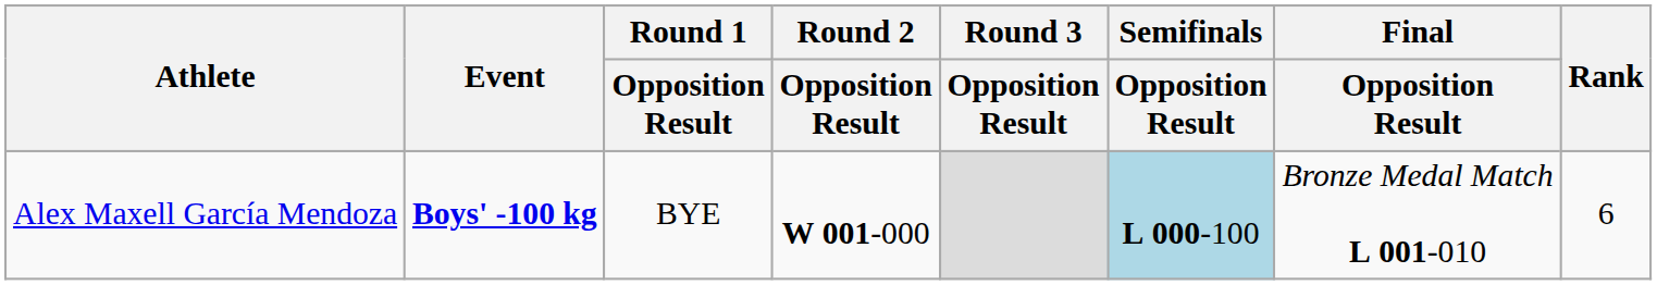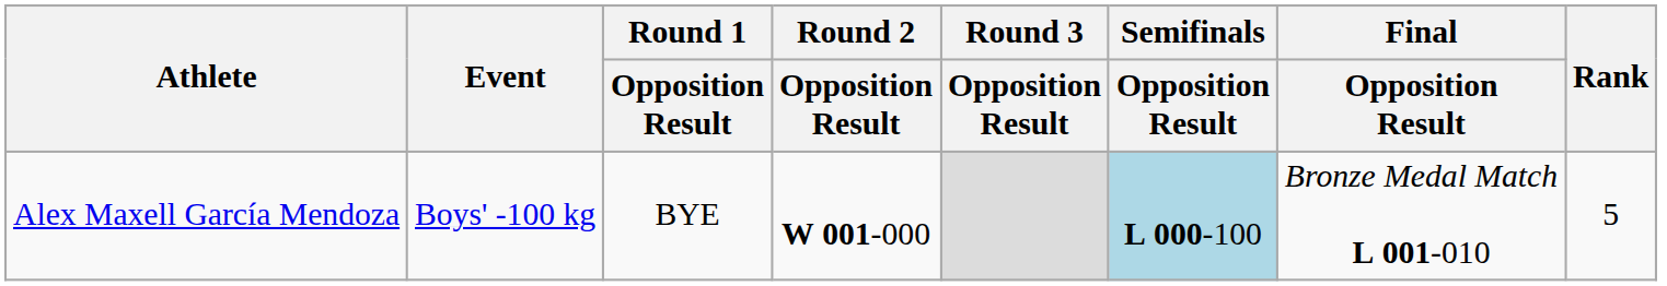Alex Maxell García Mendoza | Event: bold -> normal
Alex Maxell García Mendoza | Rank: 6 -> 5
